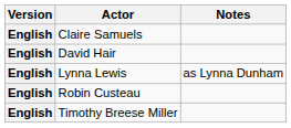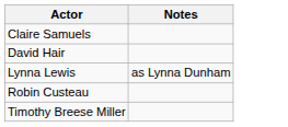- column: Version | English | English | English | English | English
